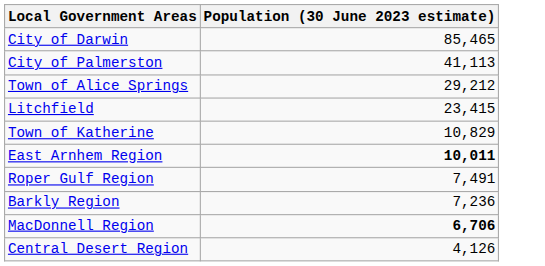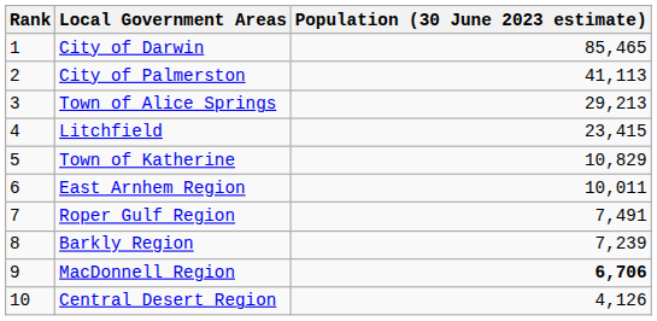+ column: Rank | 1 | 2 | 3 | 4 | 5 | 6 | 7 | 8 | 9 | 10
Town of Alice Springs | Population (30 June 2023 estimate): 29,212 -> 29,213
East Arnhem Region | Population (30 June 2023 estimate): bold -> normal
Barkly Region | Population (30 June 2023 estimate): 7,236 -> 7,239
